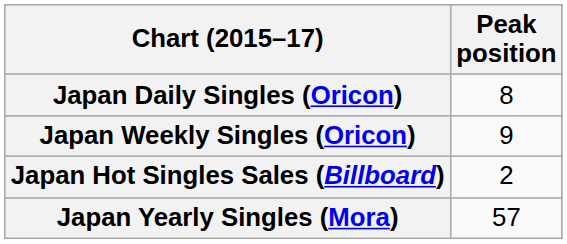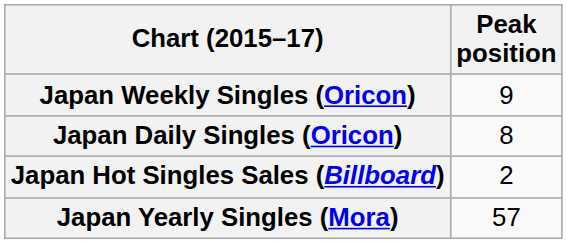rows swapped: Japan Daily Singles (Oricon) <-> Japan Weekly Singles (Oricon)
